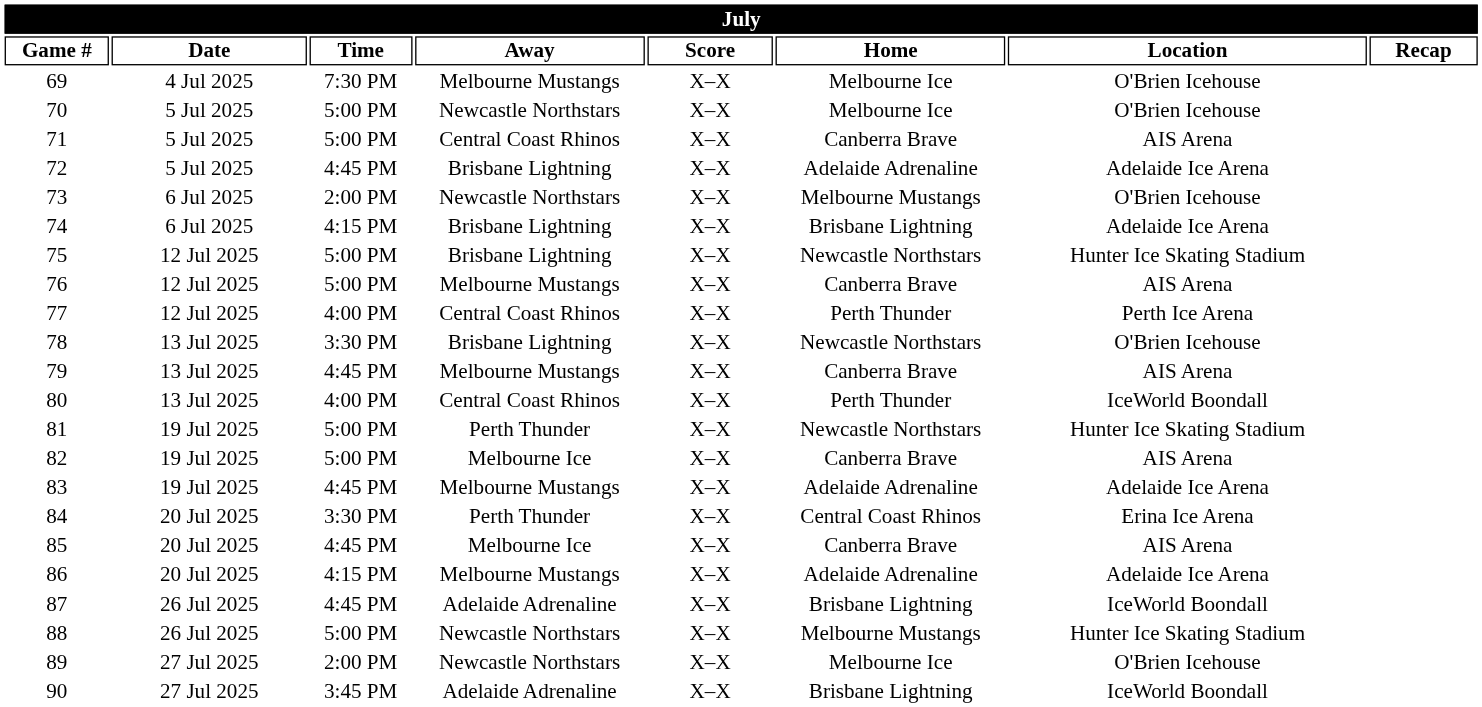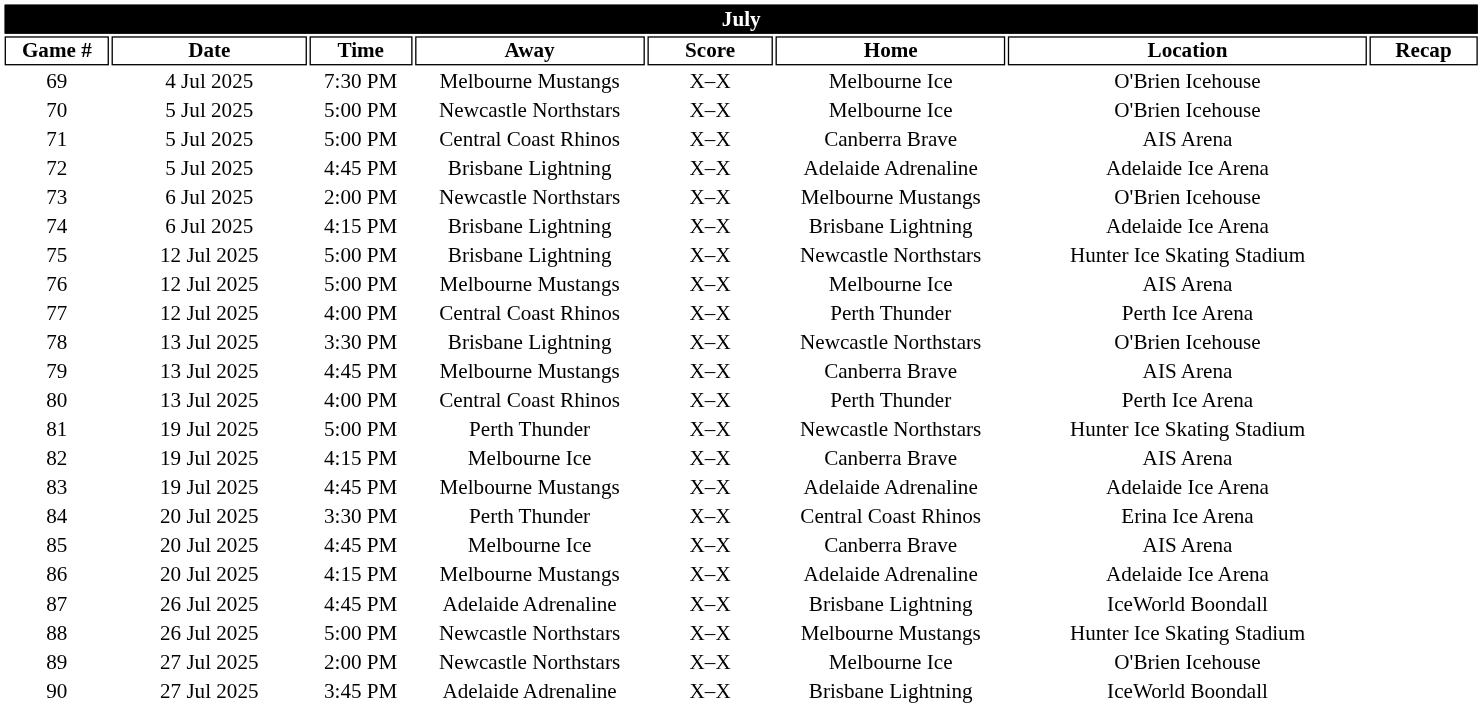76 | Home: Canberra Brave -> Melbourne Ice
80 | Location: IceWorld Boondall -> Perth Ice Arena
82 | Time: 5:00 PM -> 4:15 PM
